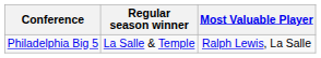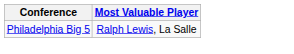- column: Regular season winner | La Salle & Temple
